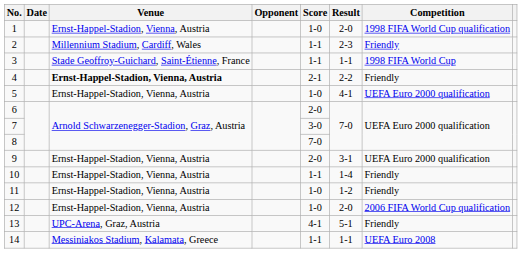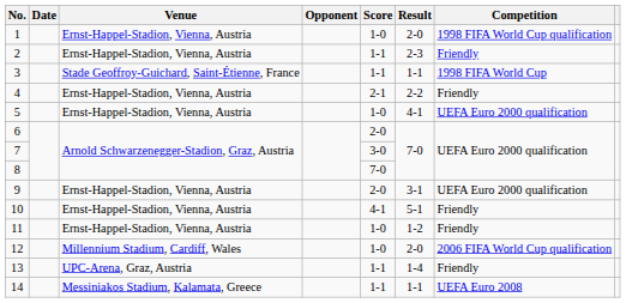2 | Venue: Millennium Stadium, Cardiff, Wales -> Ernst-Happel-Stadion, Vienna, Austria
4 | Venue: bold -> normal
10 | Score: 1-1 -> 4-1
10 | Result: 1-4 -> 5-1
12 | Venue: Ernst-Happel-Stadion, Vienna, Austria -> Millennium Stadium, Cardiff, Wales
13 | Score: 4-1 -> 1-1
13 | Result: 5-1 -> 1-4
